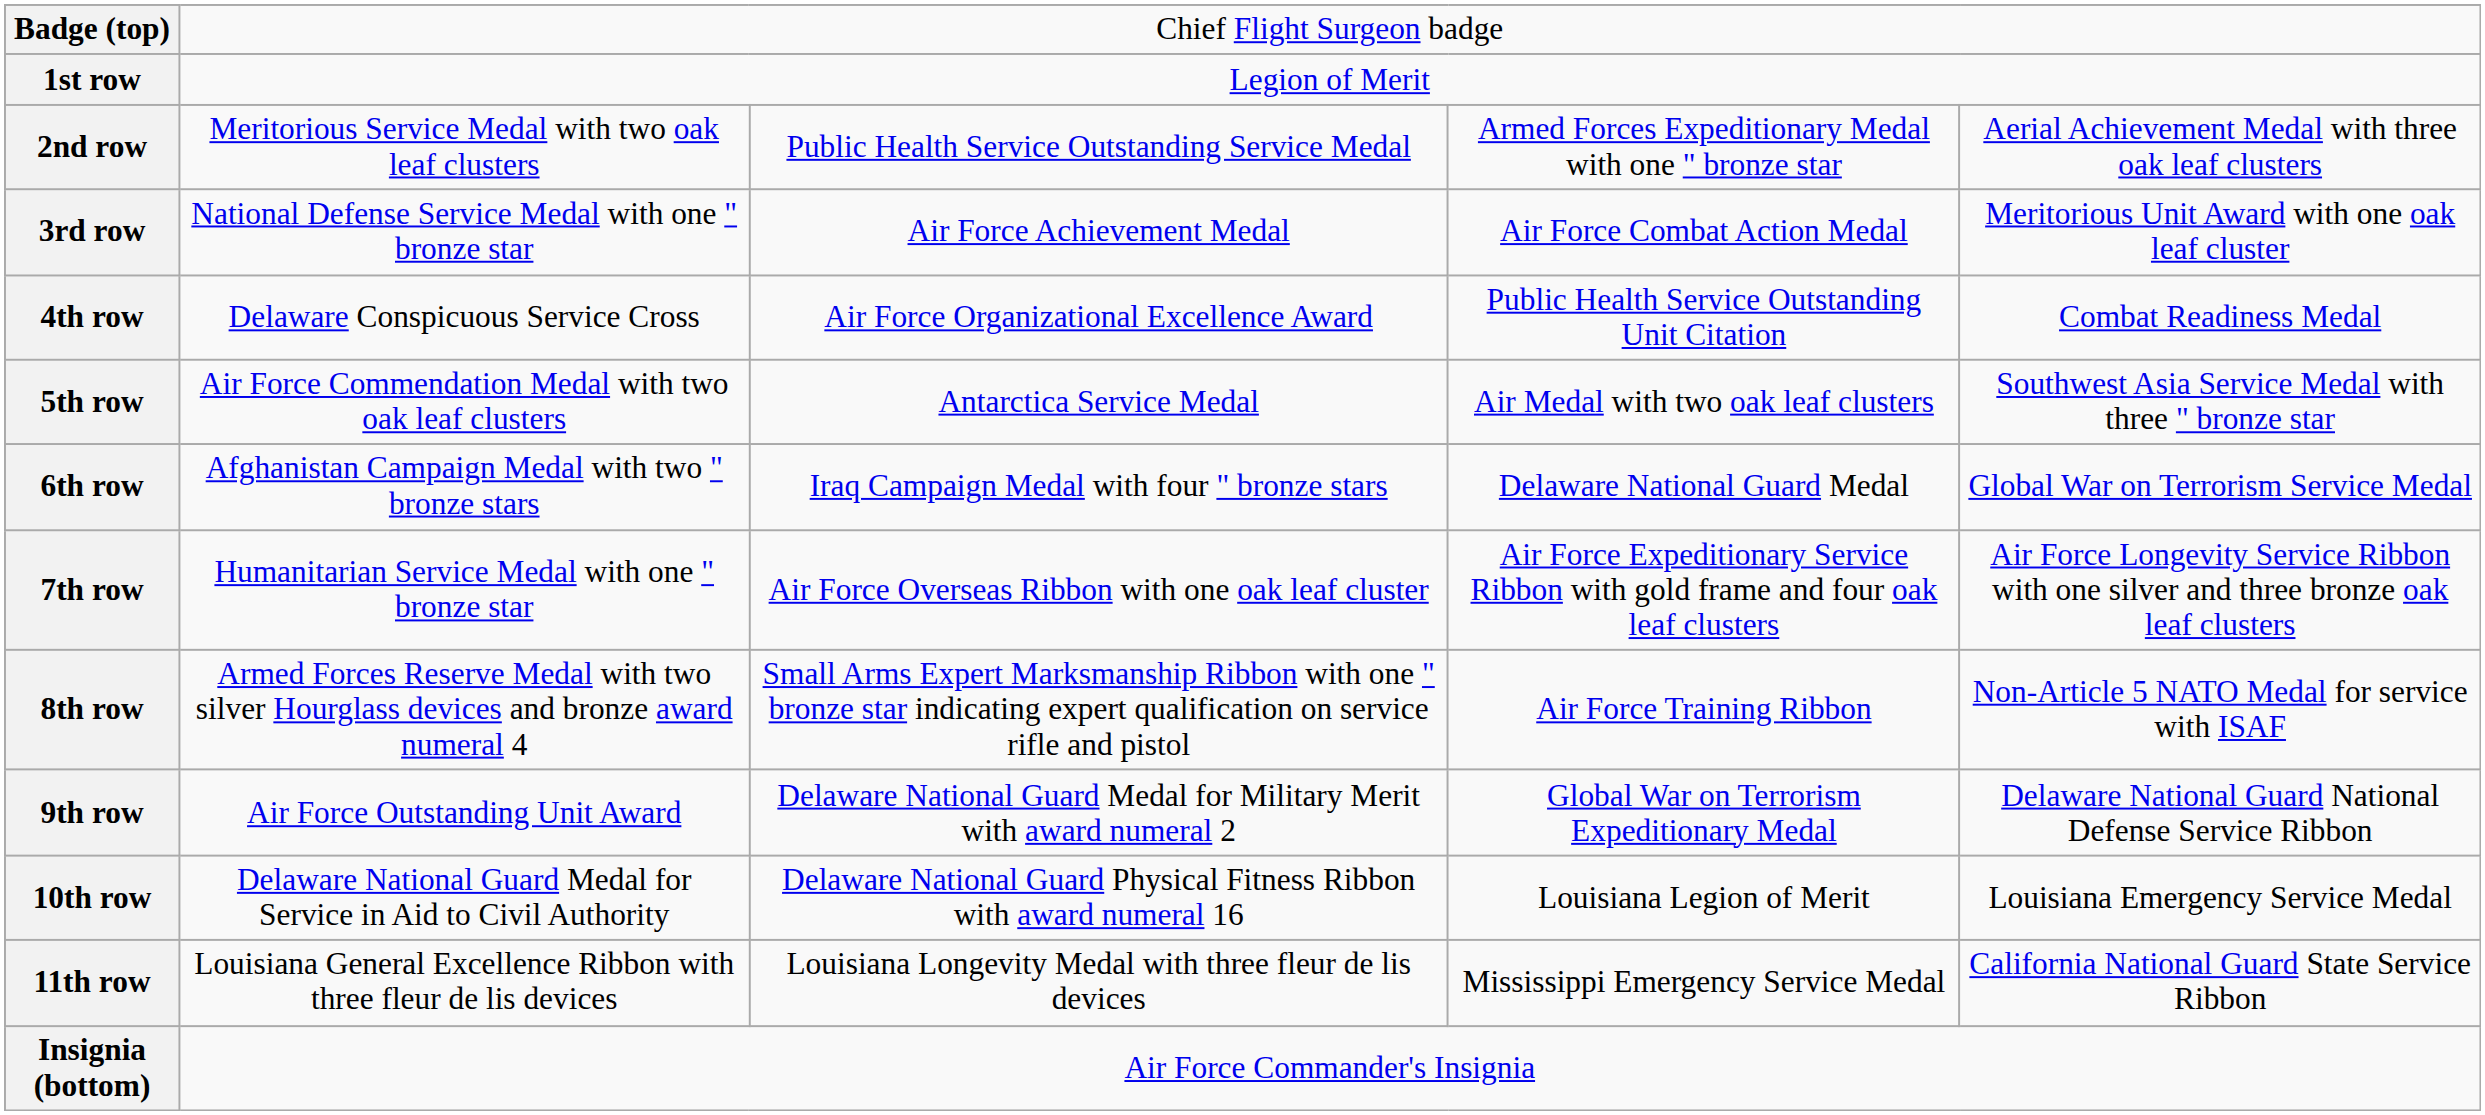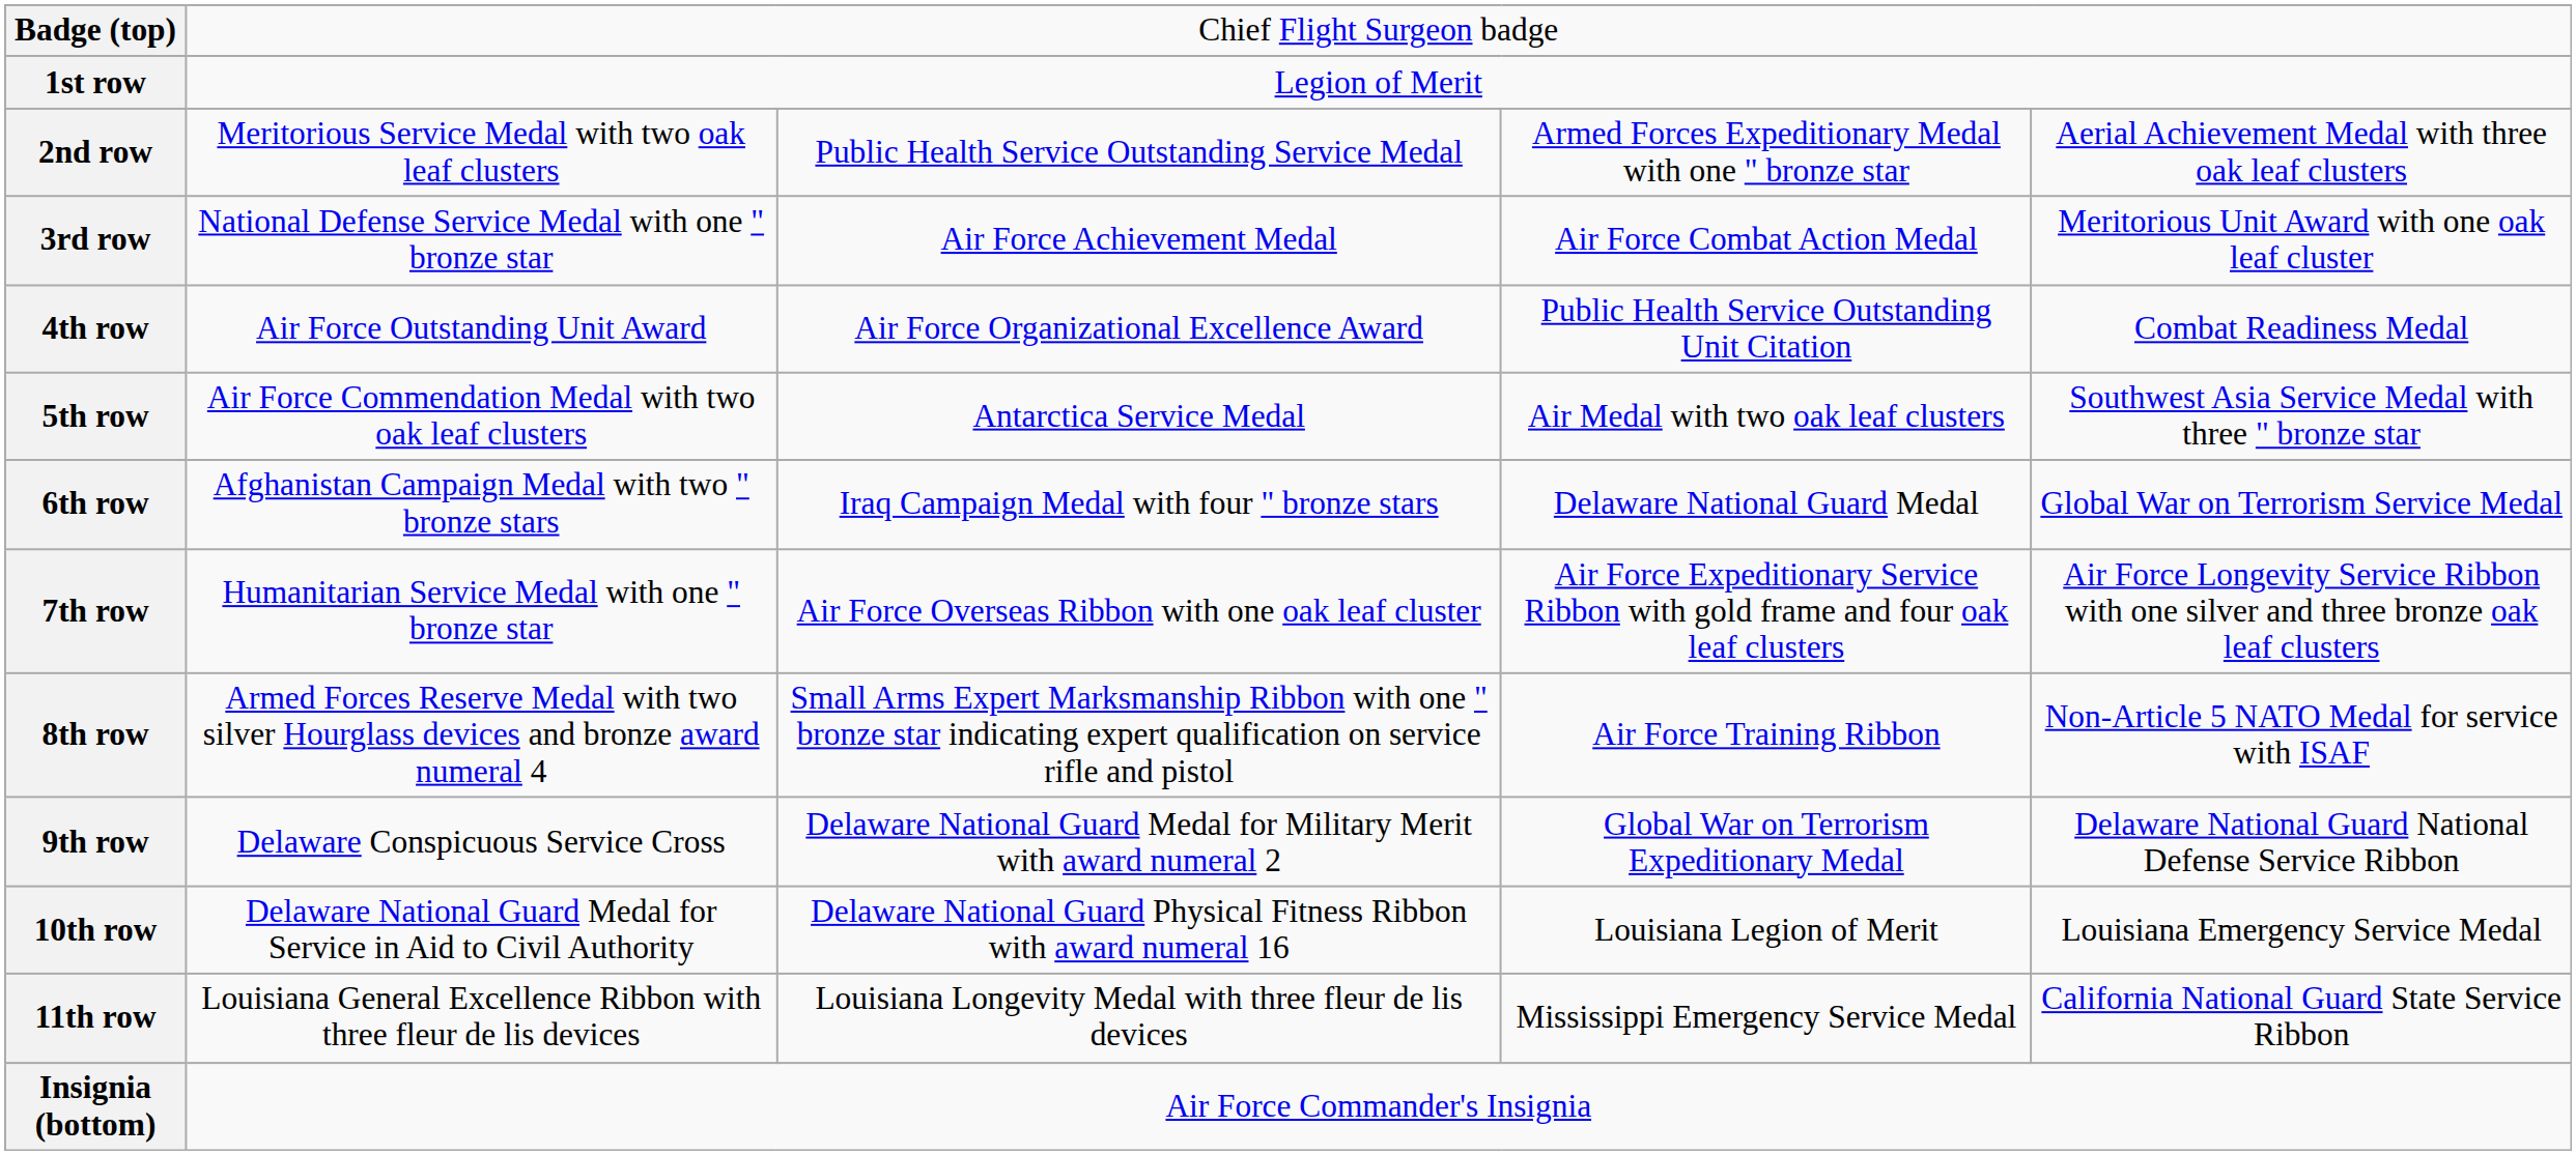4th row | column 2: Delaware Conspicuous Service Cross -> Air Force Outstanding Unit Award
9th row | column 2: Air Force Outstanding Unit Award -> Delaware Conspicuous Service Cross
